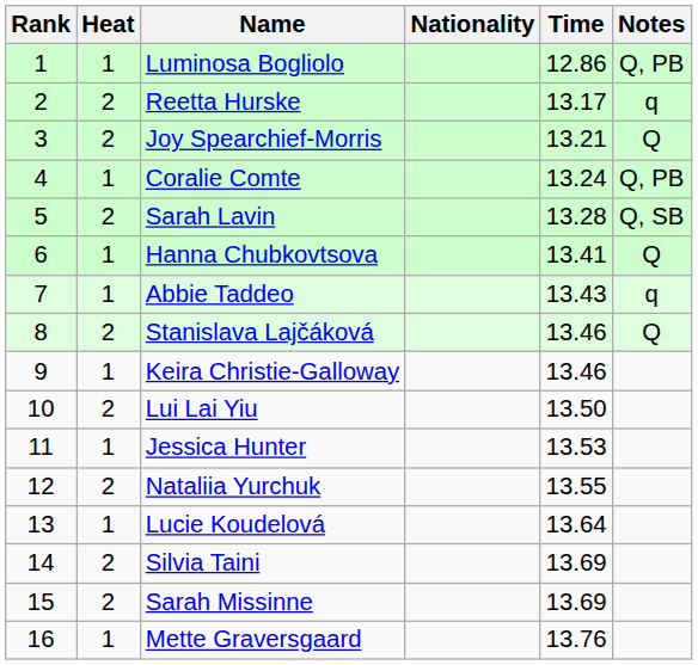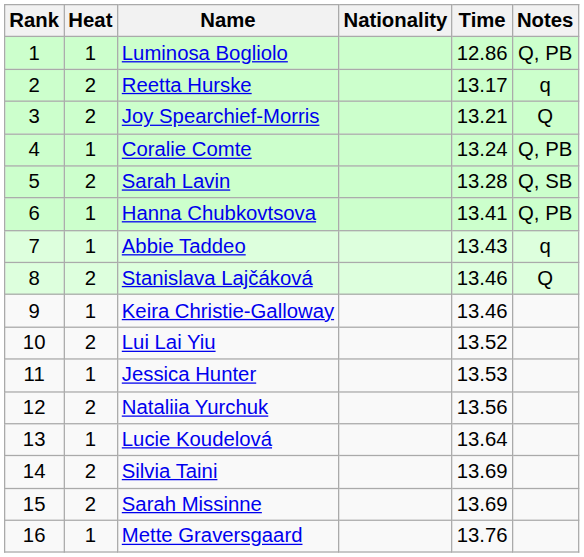Hanna Chubkovtsova | Notes: Q -> Q, PB
Lui Lai Yiu | Time: 13.50 -> 13.52
Nataliia Yurchuk | Time: 13.55 -> 13.56
